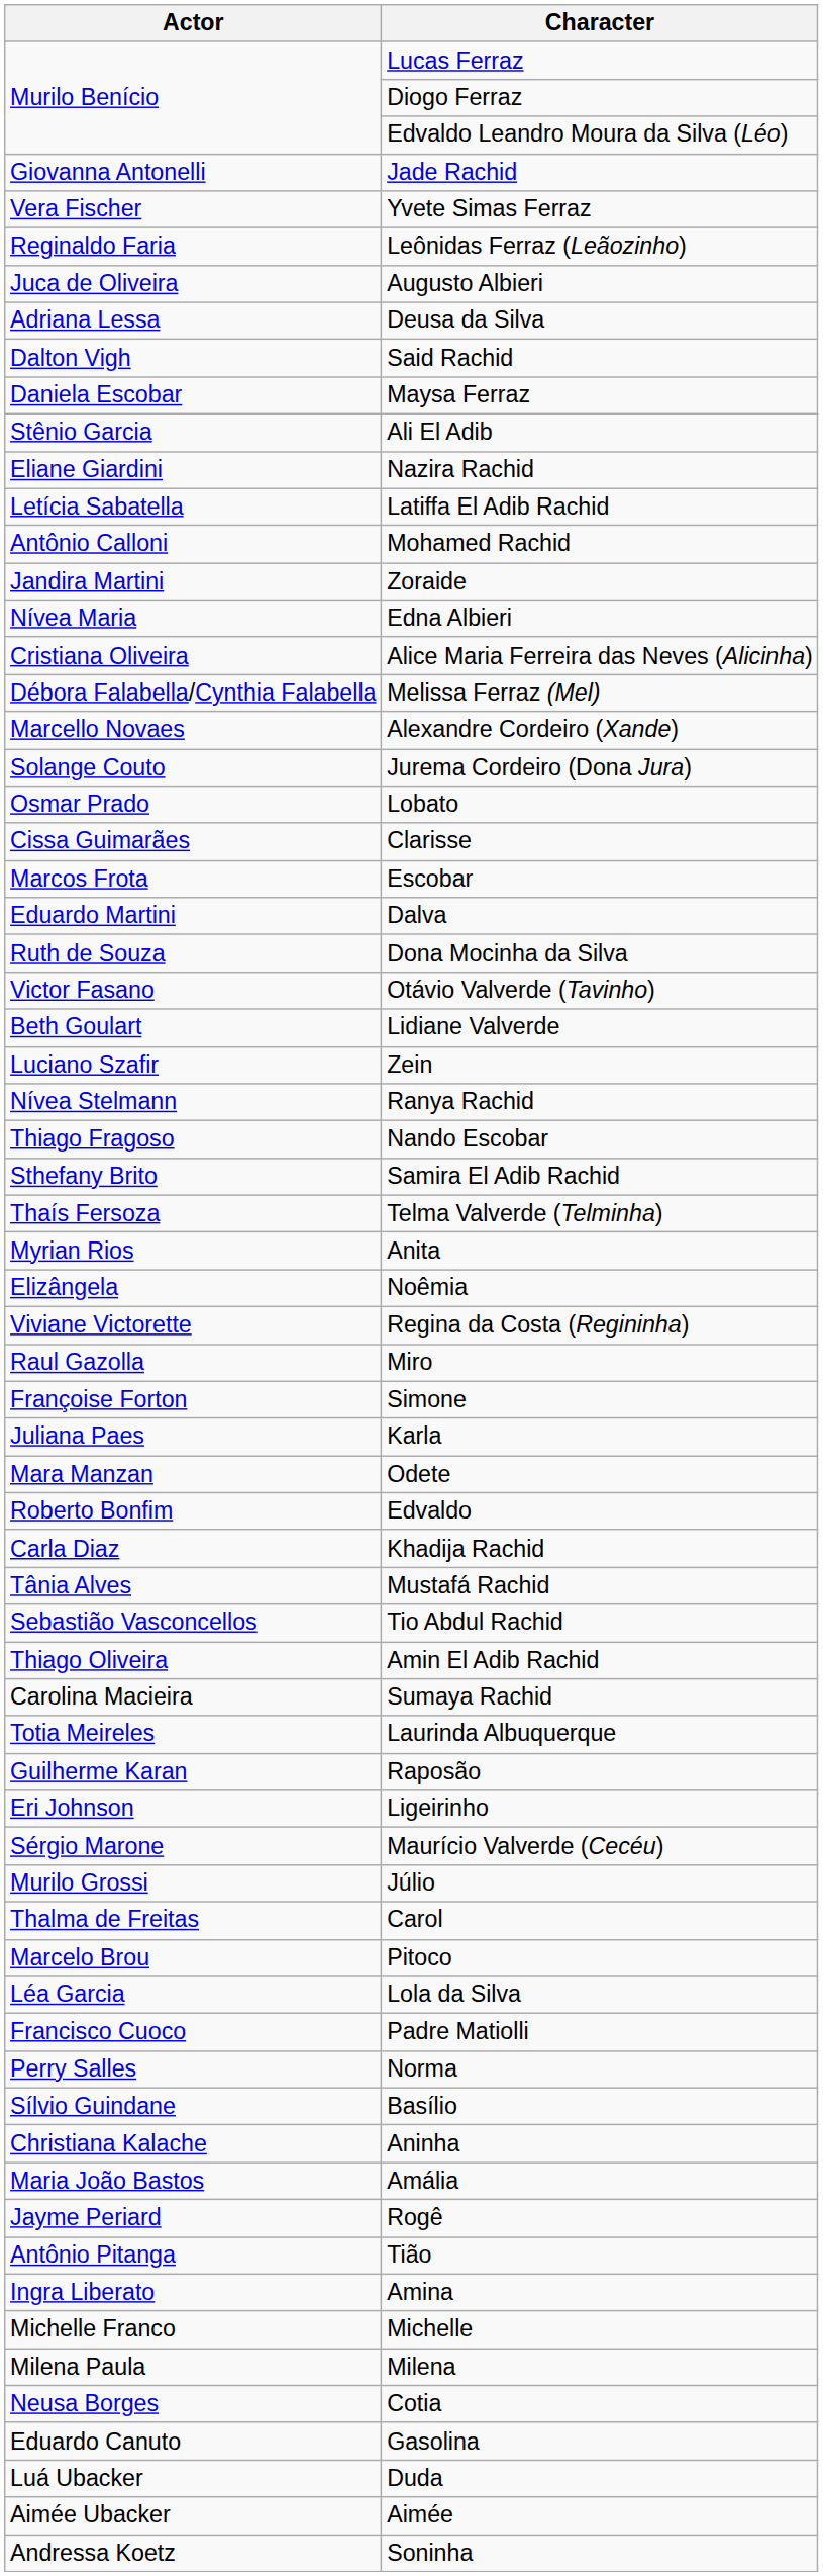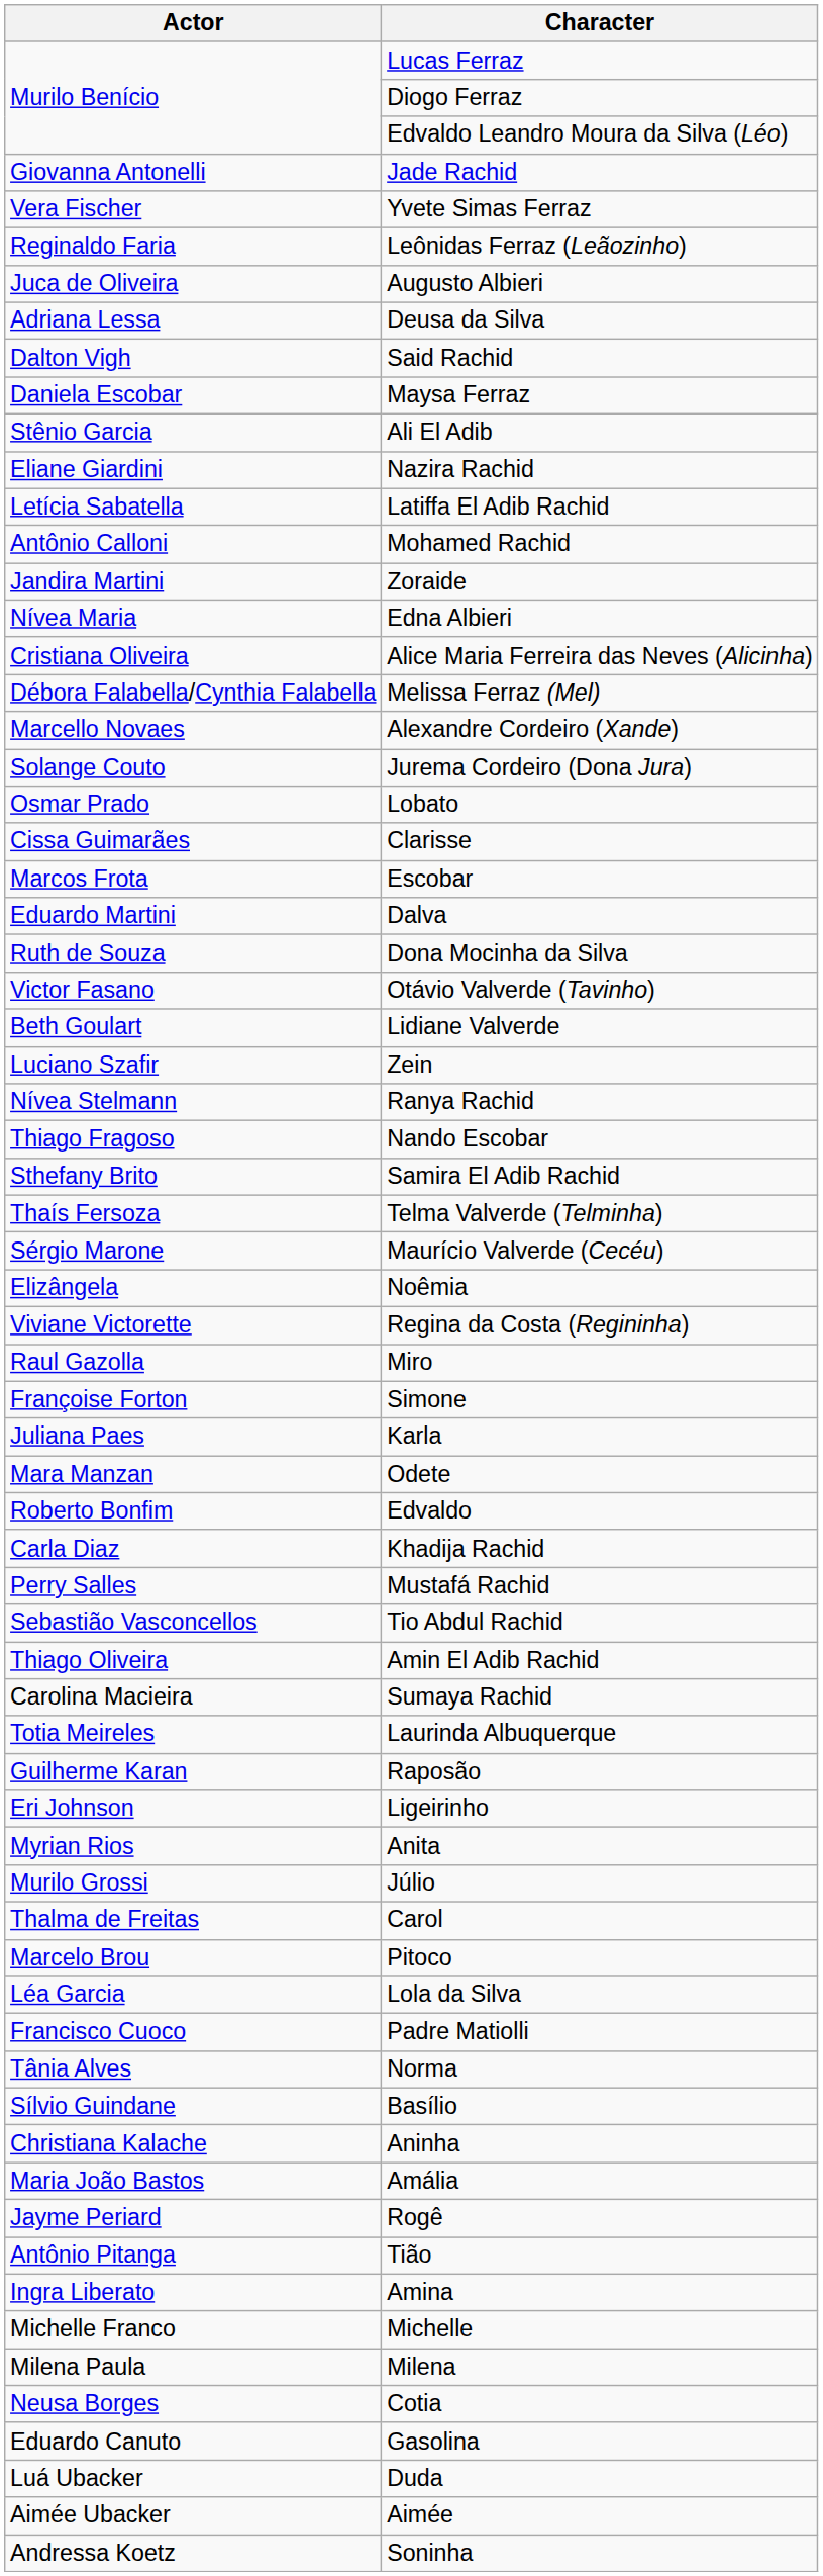rows swapped: Maurício Valverde (Cecéu) <-> Anita
Mustafá Rachid | Actor: Tânia Alves -> Perry Salles
Norma | Actor: Perry Salles -> Tânia Alves
